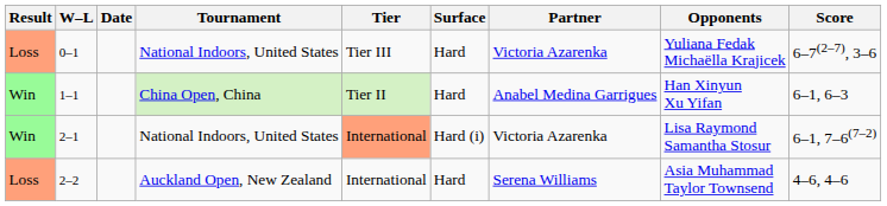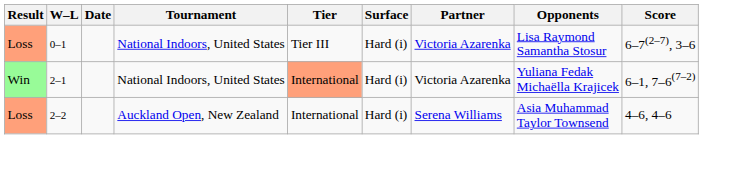0–1 | Surface: Hard -> Hard (i)
0–1 | Opponents: Yuliana Fedak Michaëlla Krajicek -> Lisa Raymond Samantha Stosur
- row: Win | 1–1 | China Open, China | Tier II | Hard | Anabel Medina Garrigues | Han Xinyun Xu Yifan | 6–1, 6–3
2–1 | Opponents: Lisa Raymond Samantha Stosur -> Yuliana Fedak Michaëlla Krajicek
2–2 | Surface: Hard -> Hard (i)
